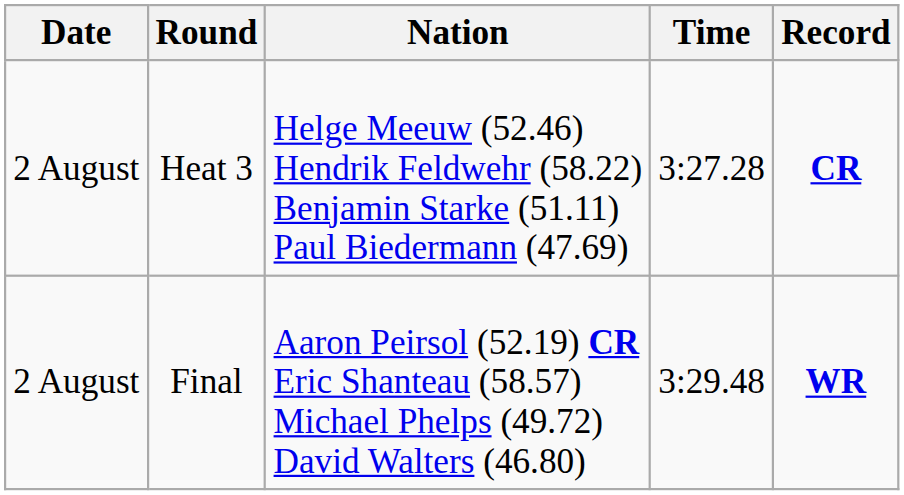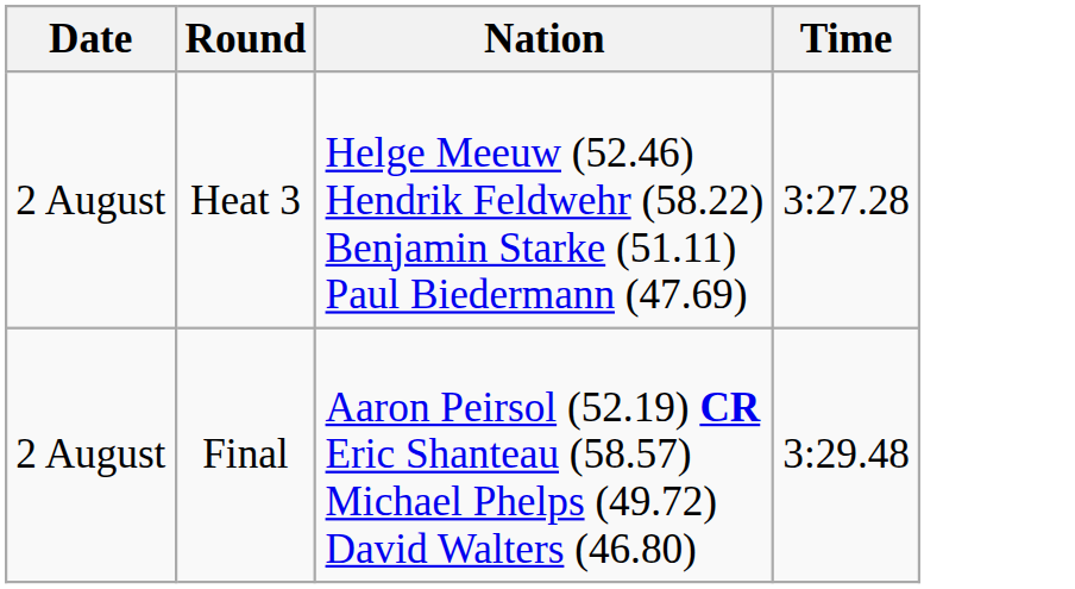- column: Record | CR | WR
